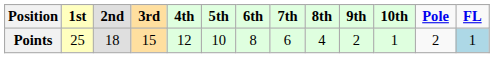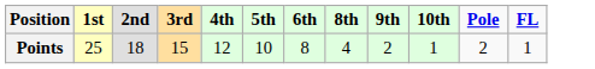- column: 7th | 6
Points | FL: lightblue background -> no background
